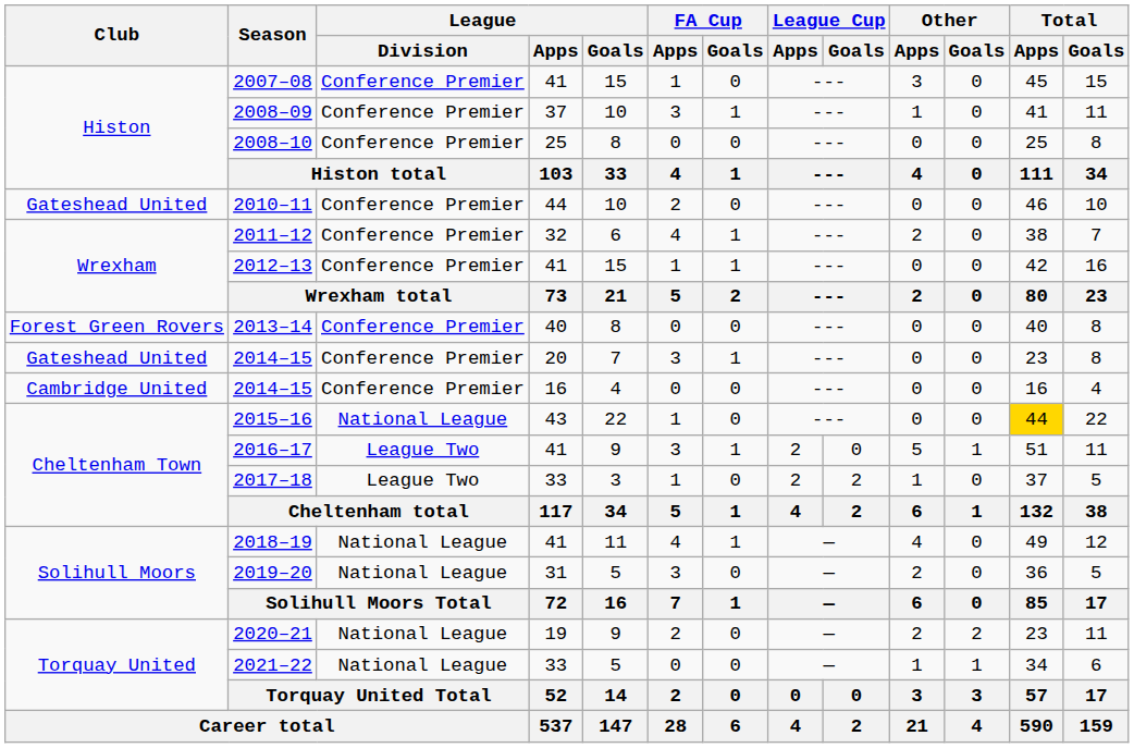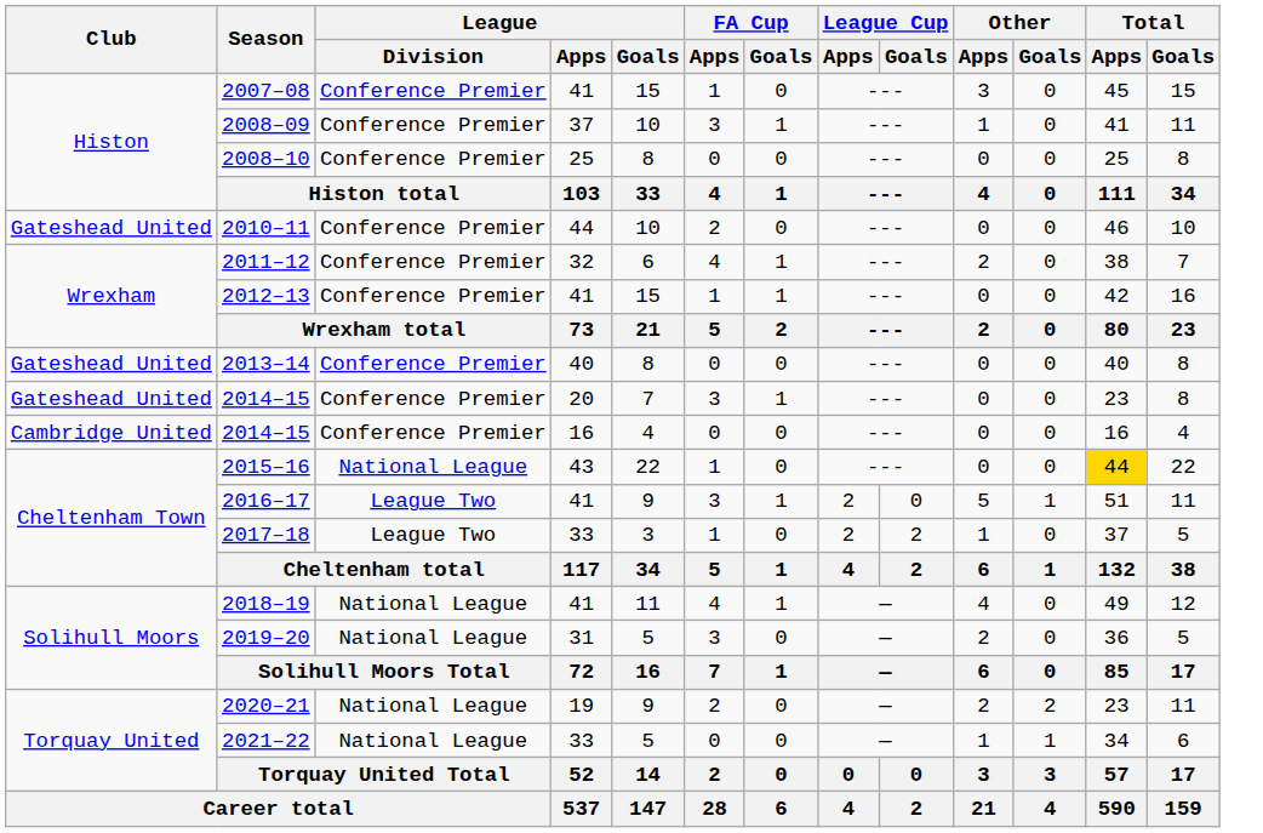2013–14 | Club: Forest Green Rovers -> Gateshead United
